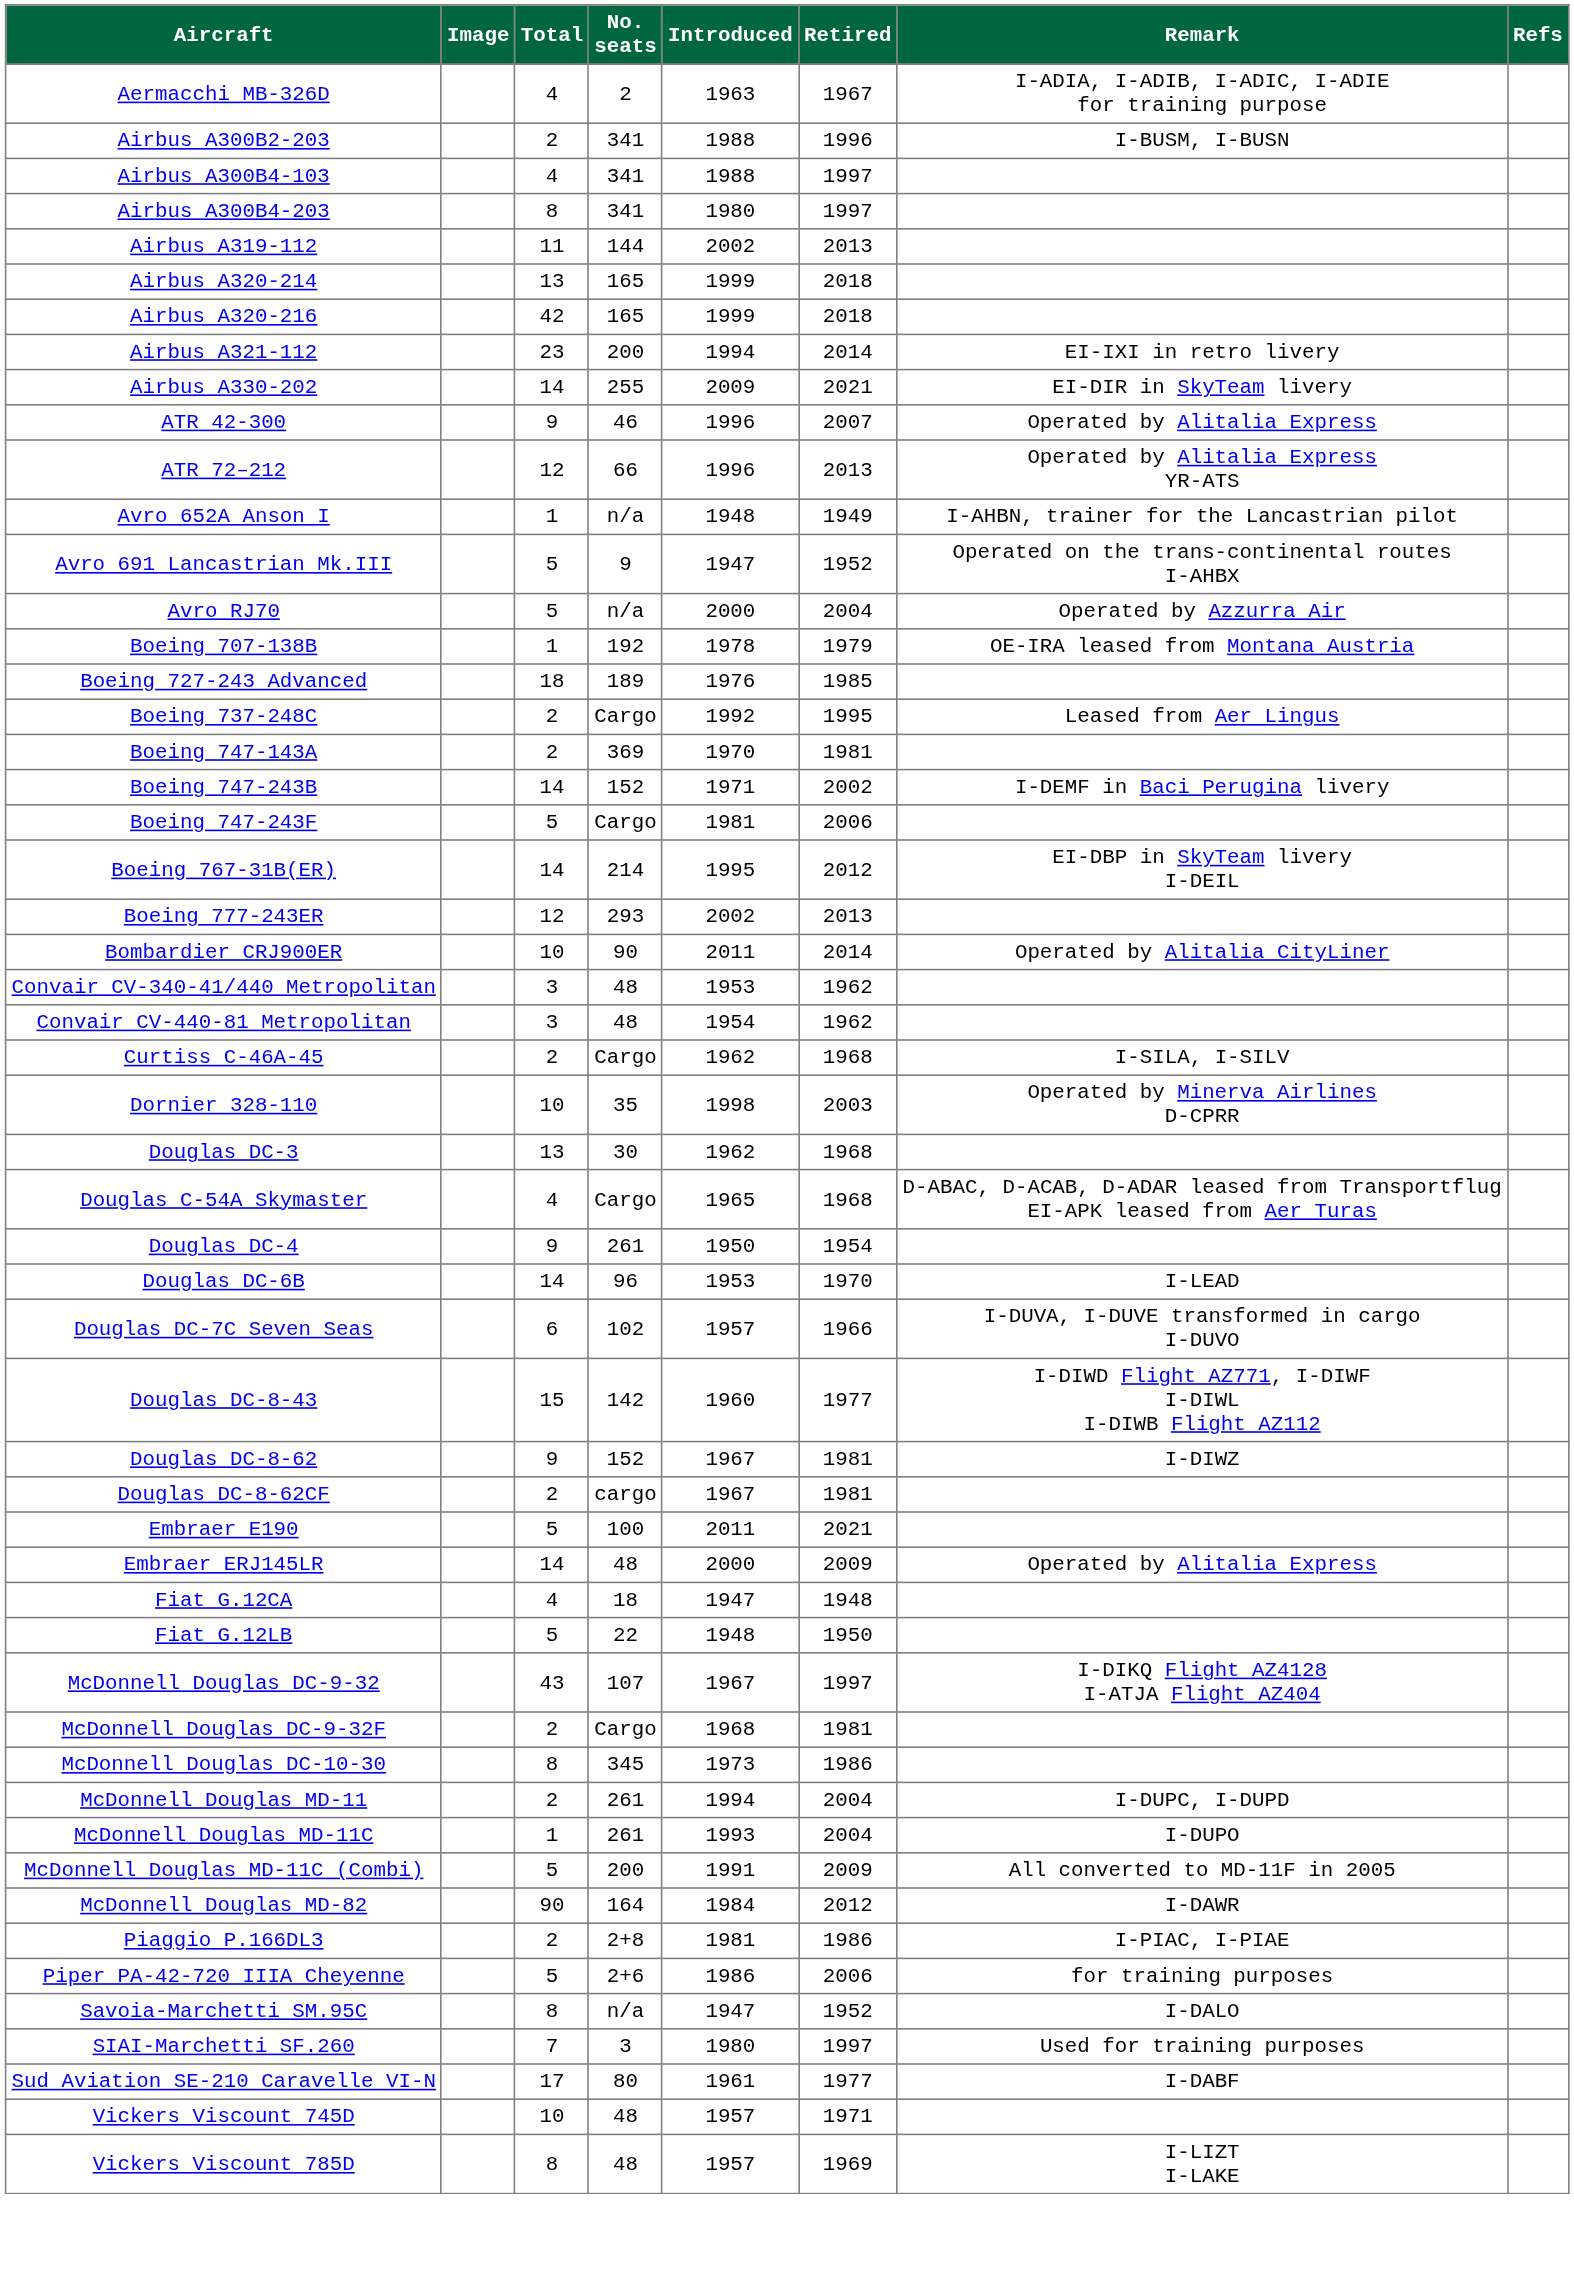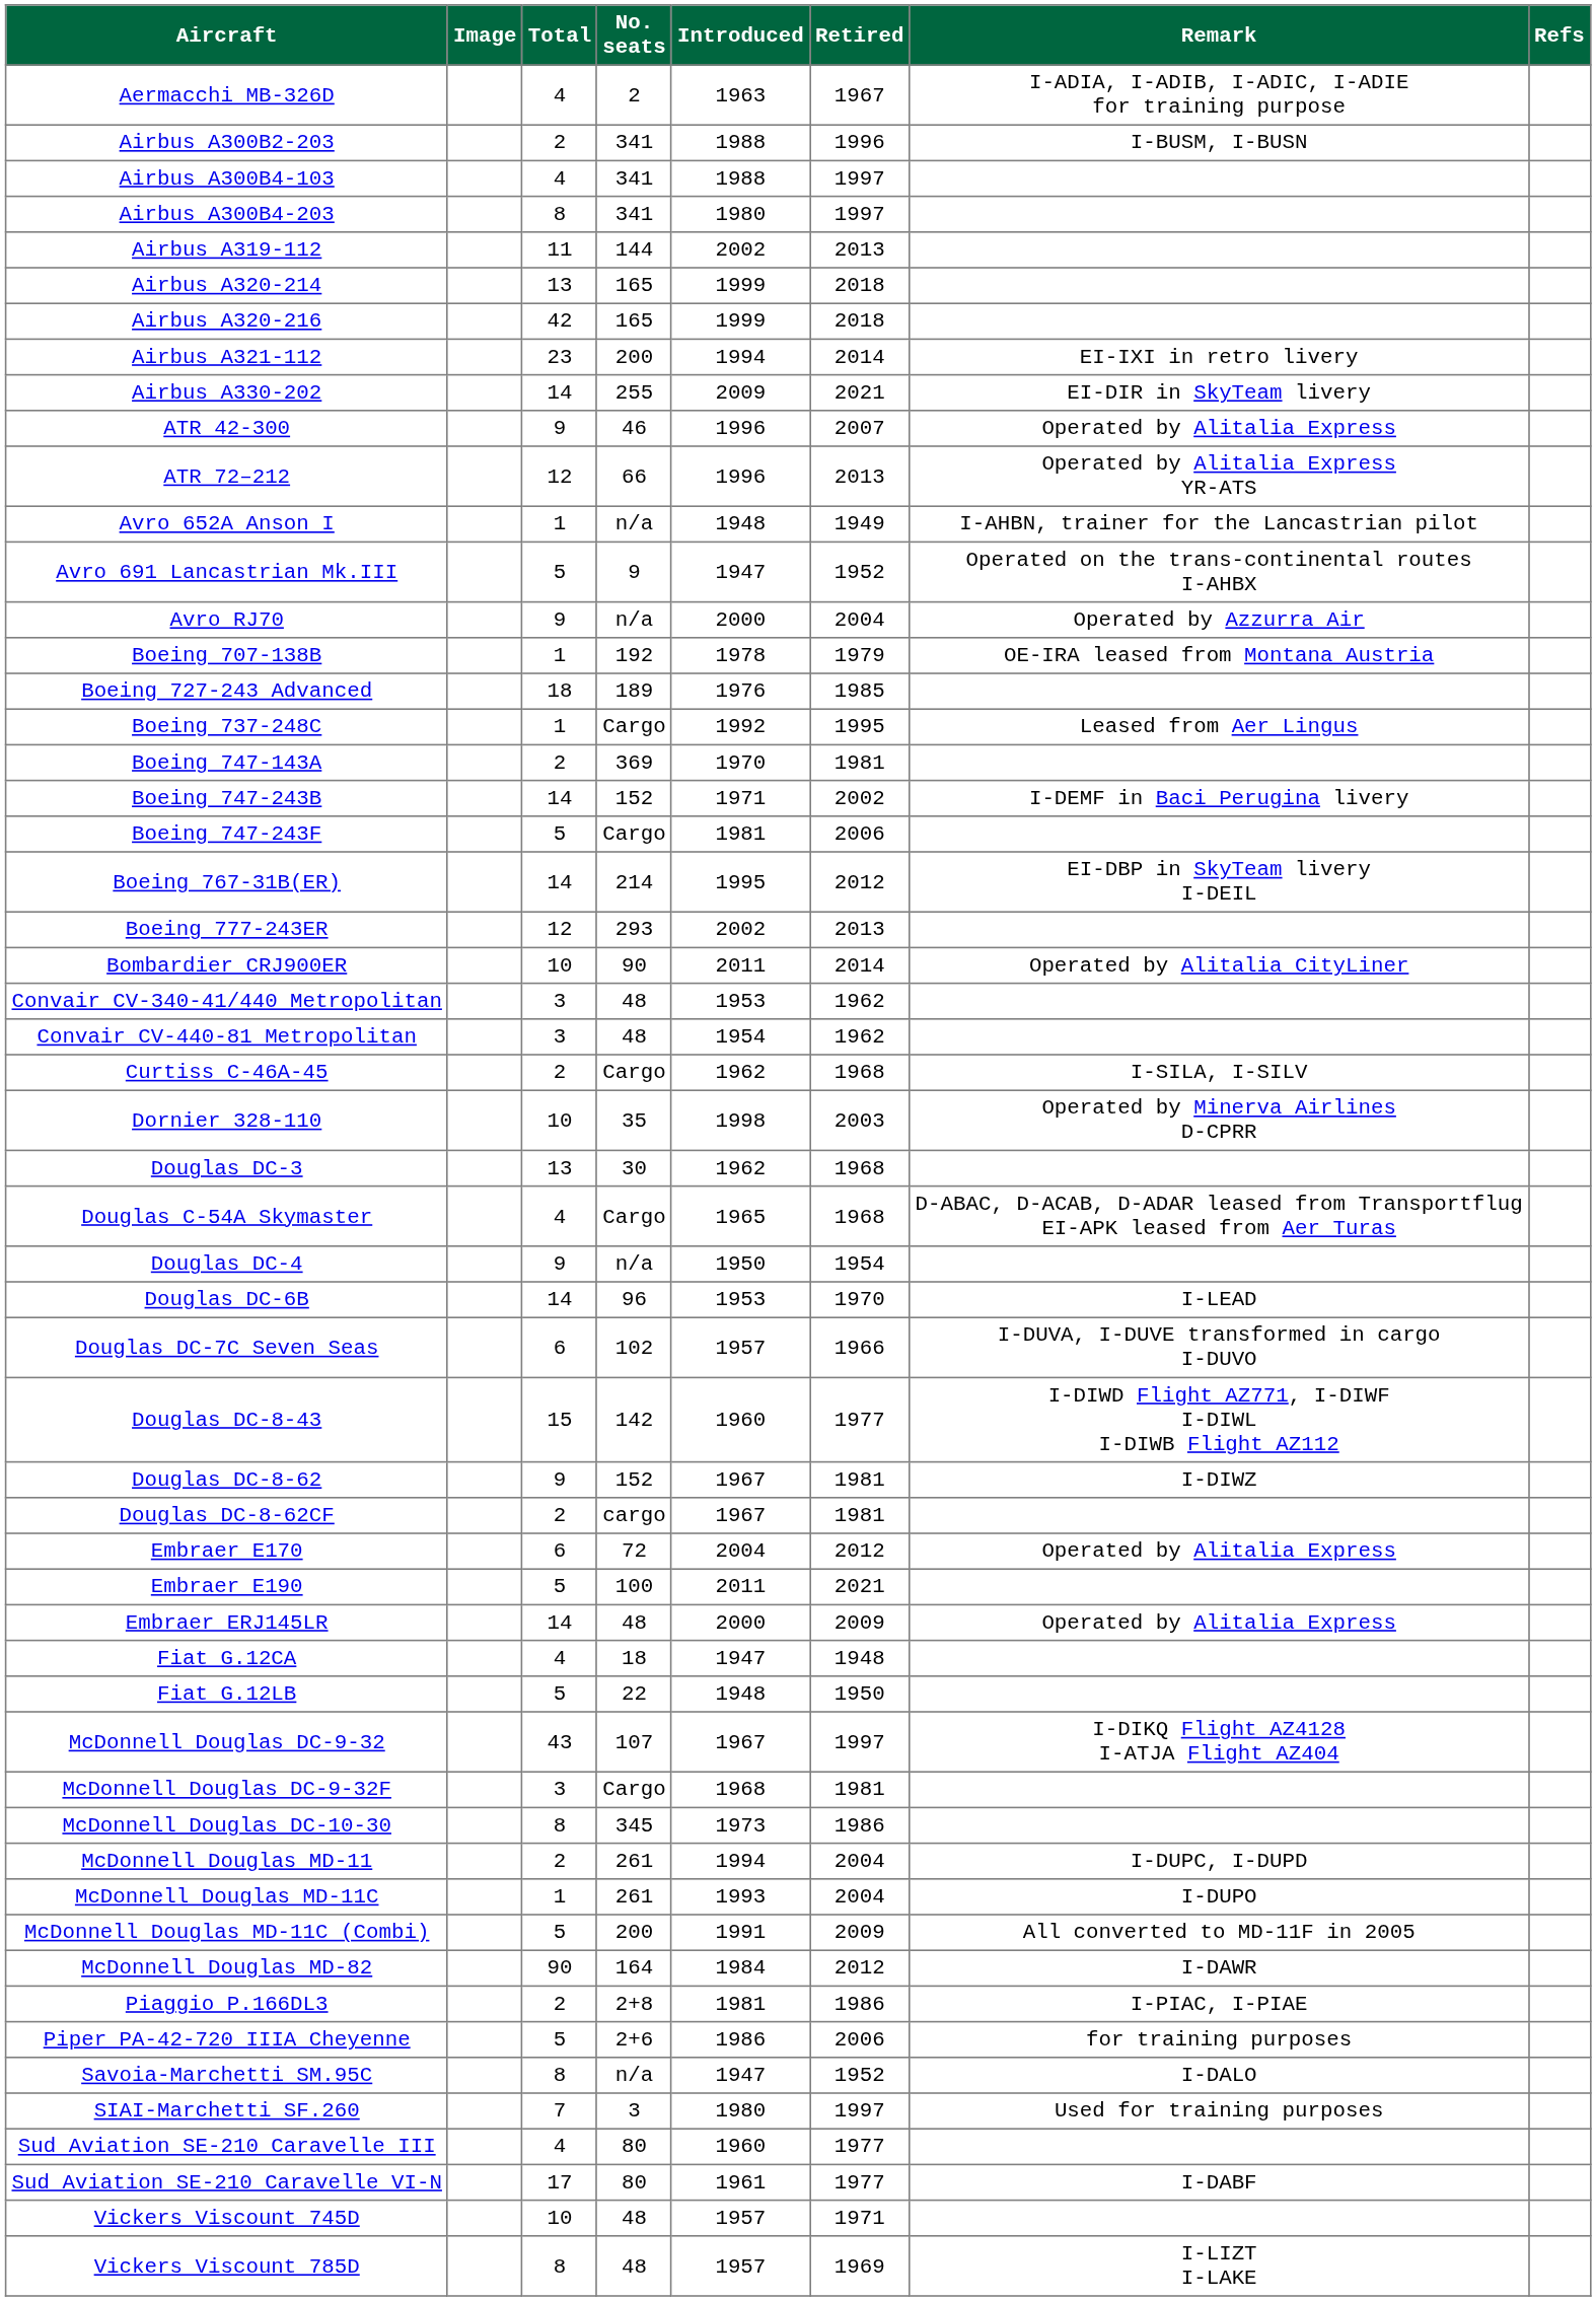Avro RJ70 | Total: 5 -> 9
Boeing 737-248C | Total: 2 -> 1
Douglas DC-4 | No. seats: 261 -> n/a
+ row: Embraer E170 | 6 | 72 | 2004 | 2012 | Operated by Alitalia Express
McDonnell Douglas DC-9-32F | Total: 2 -> 3
+ row: Sud Aviation SE-210 Caravelle III | 4 | 80 | 1960 | 1977
